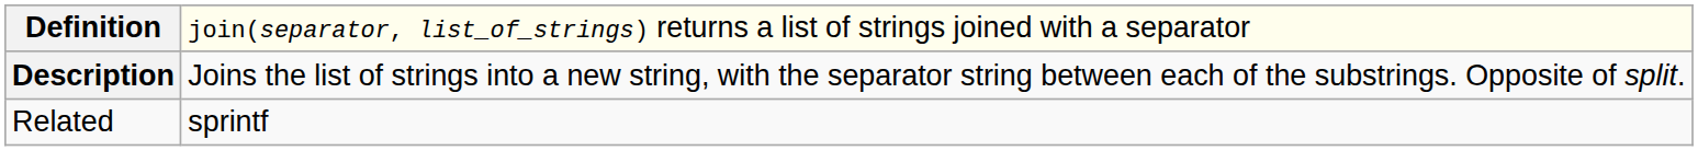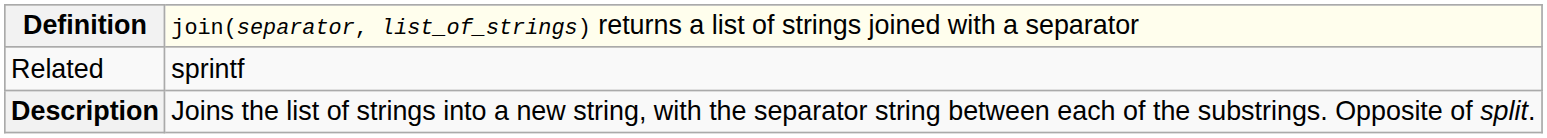rows swapped: Description <-> Related
